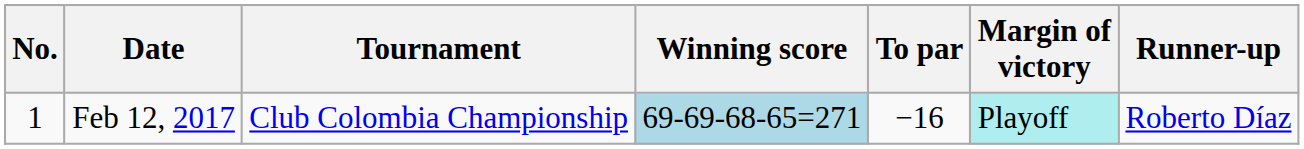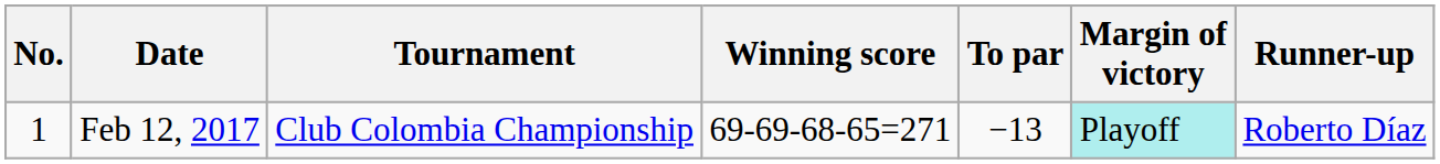Feb 12, 2017 | Winning score: lightblue background -> no background
Feb 12, 2017 | To par: −16 -> −13
